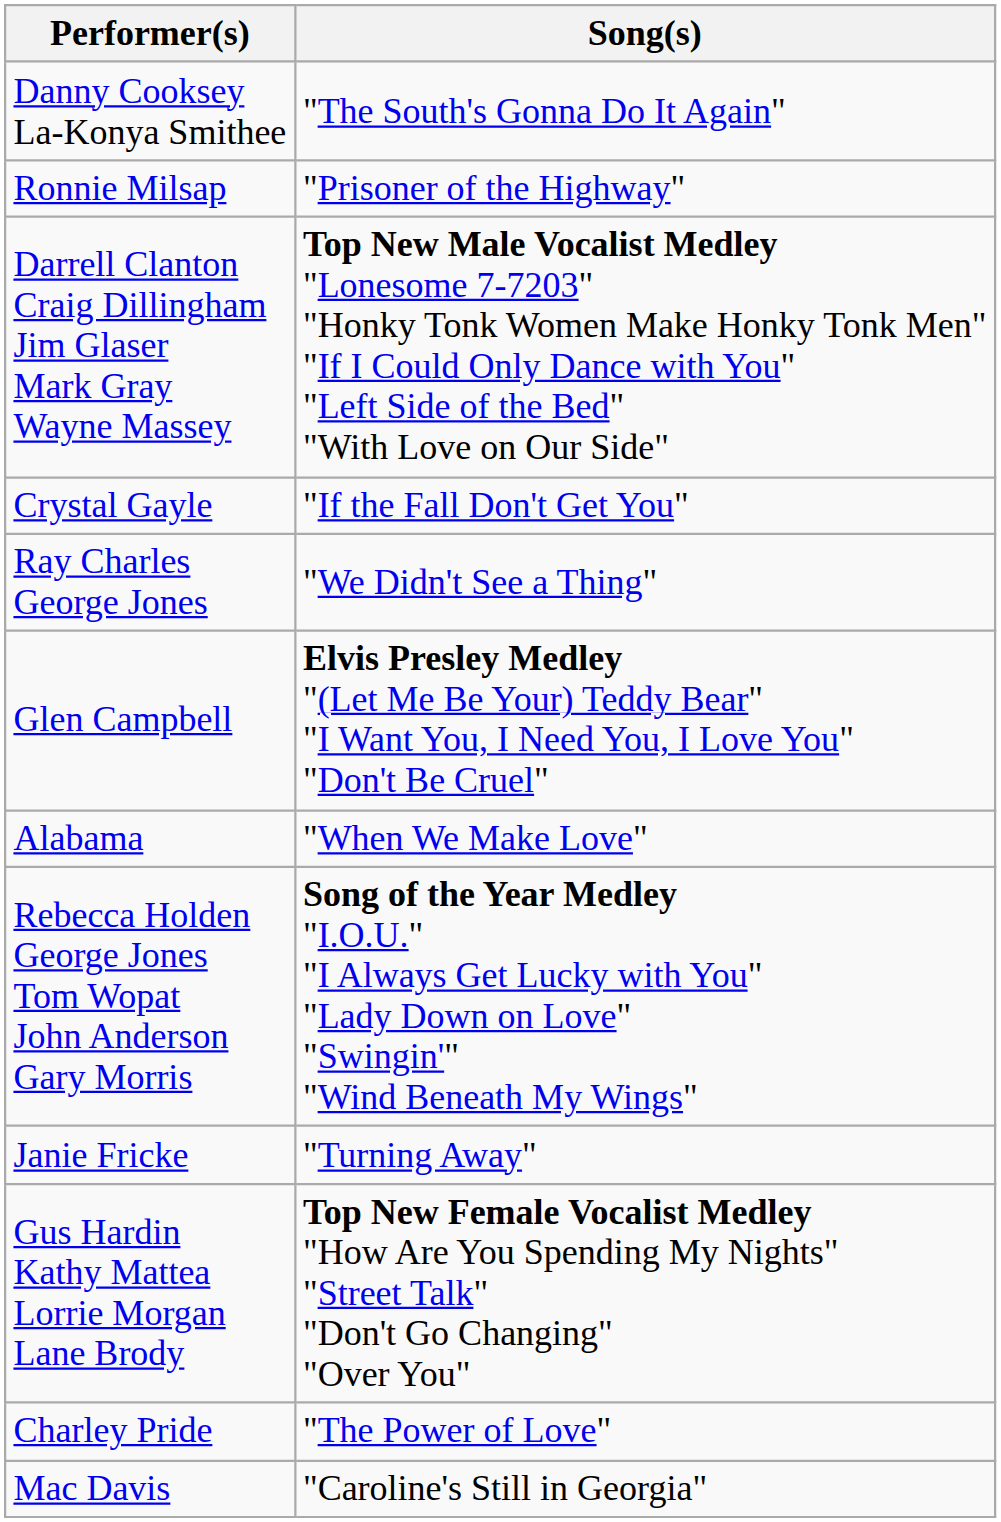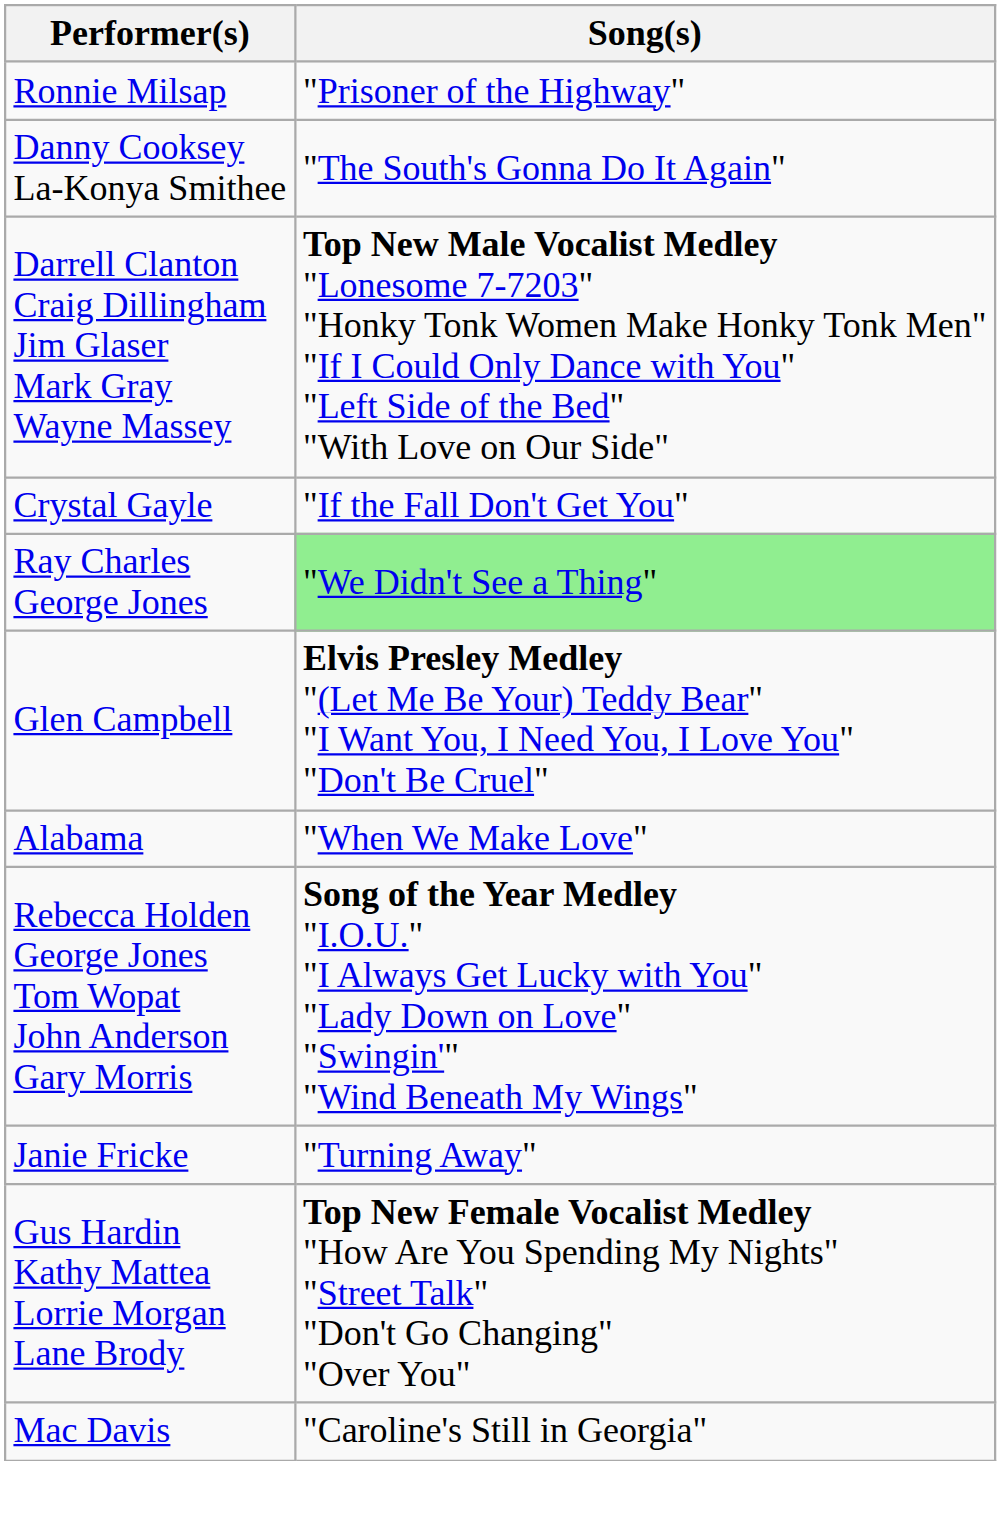rows swapped: Danny Cooksey La-Konya Smithee <-> Ronnie Milsap
Ray Charles George Jones | Song(s): no background -> lightgreen background
- row: Charley Pride | "The Power of Love"
